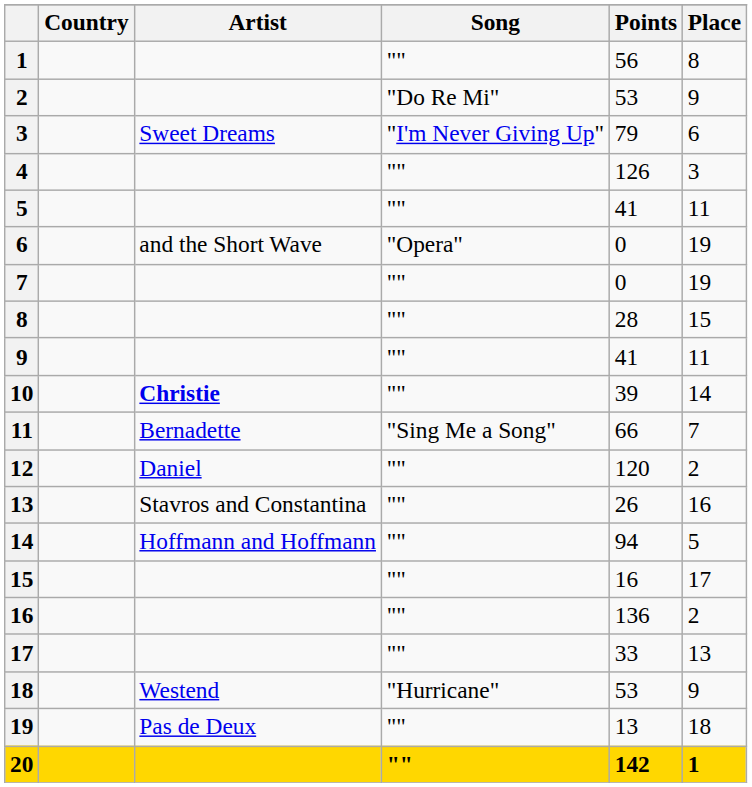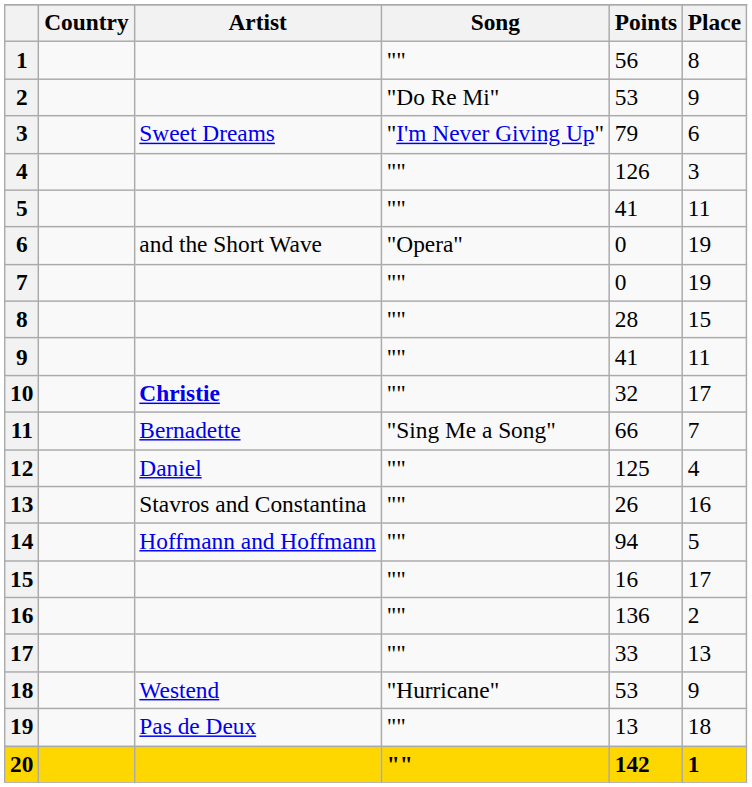10 | Points: 39 -> 32
10 | Place: 14 -> 17
12 | Points: 120 -> 125
12 | Place: 2 -> 4
